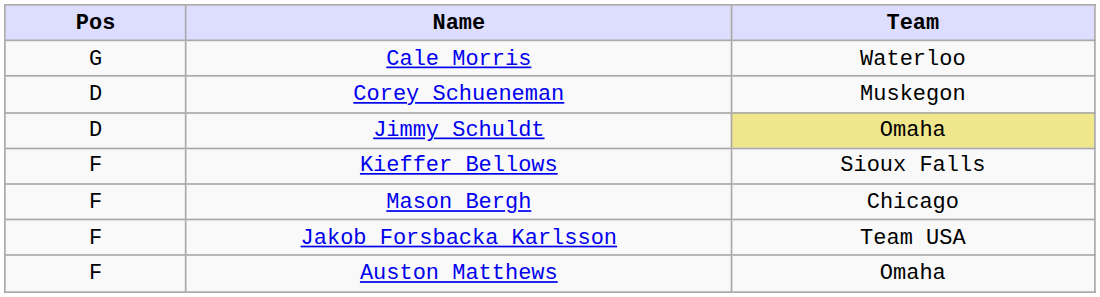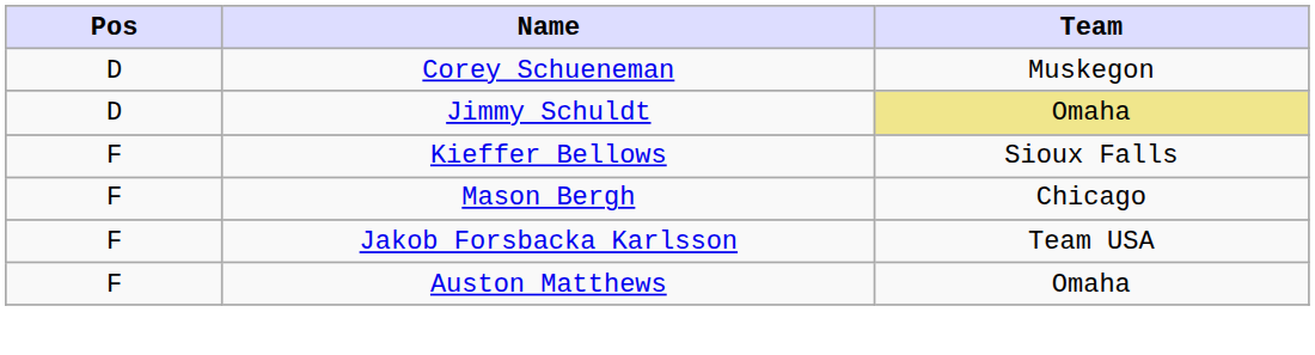- row: G | Cale Morris | Waterloo
